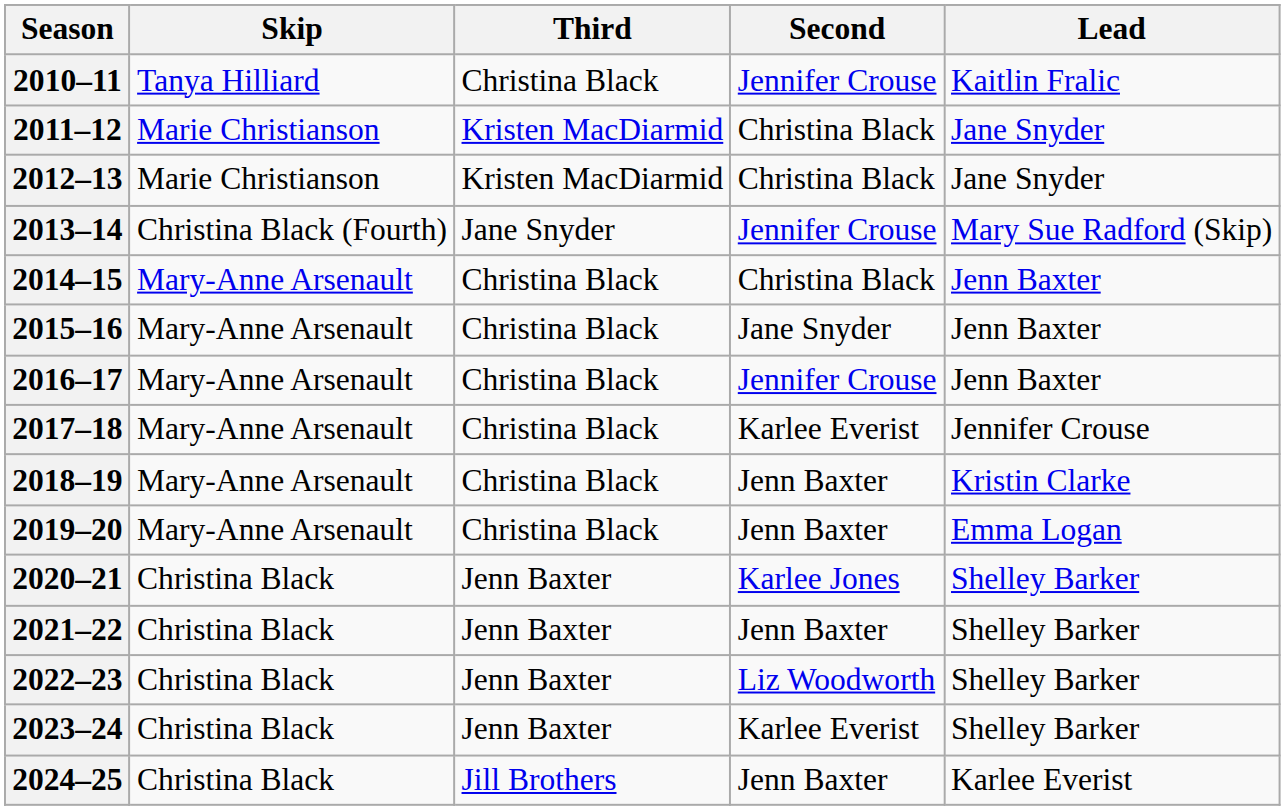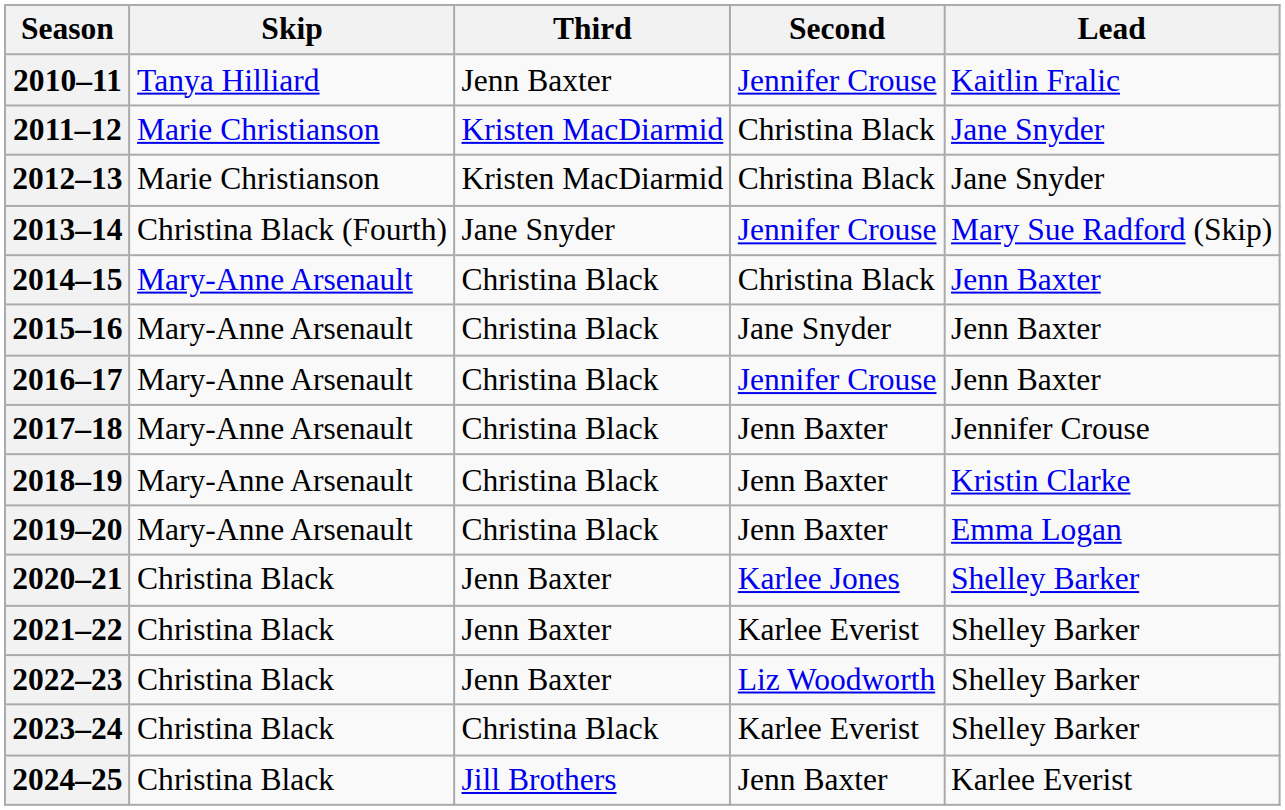2010–11 | Third: Christina Black -> Jenn Baxter
2017–18 | Second: Karlee Everist -> Jenn Baxter
2021–22 | Second: Jenn Baxter -> Karlee Everist
2023–24 | Third: Jenn Baxter -> Christina Black
